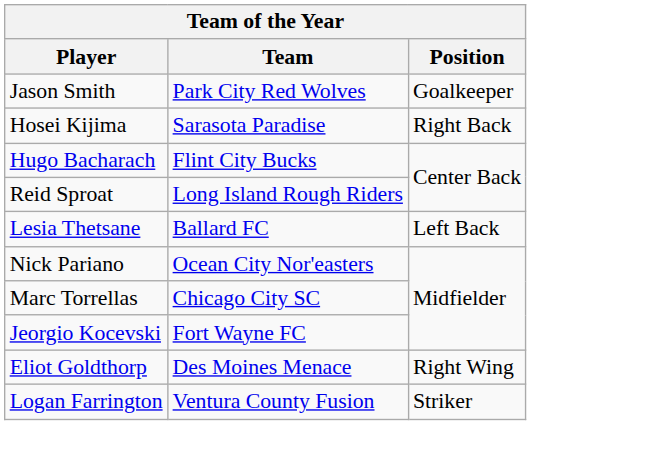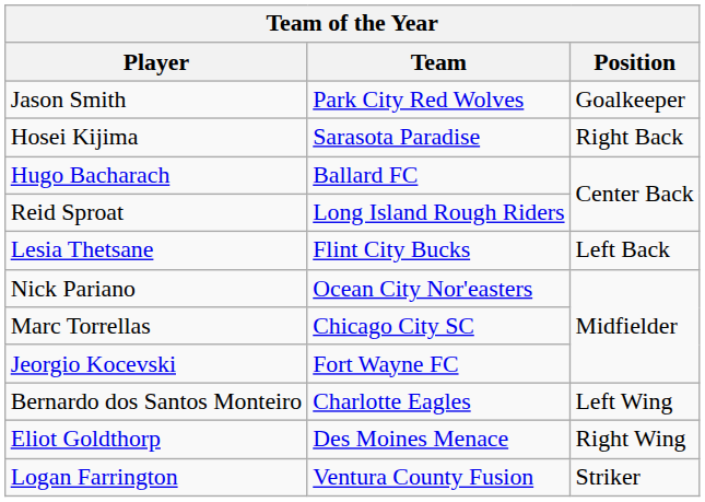Hugo Bacharach | Team: Flint City Bucks -> Ballard FC
Lesia Thetsane | Team: Ballard FC -> Flint City Bucks
+ row: Bernardo dos Santos Monteiro | Charlotte Eagles | Left Wing
